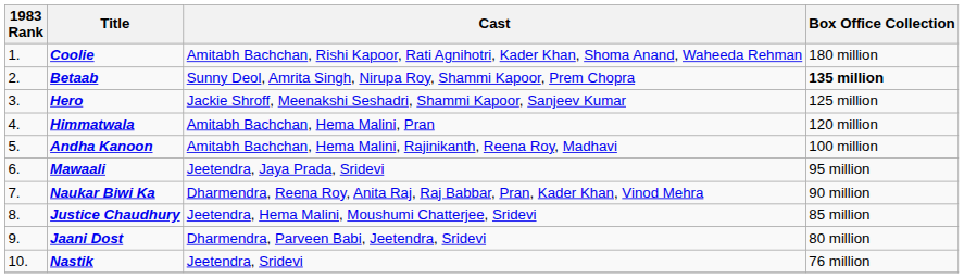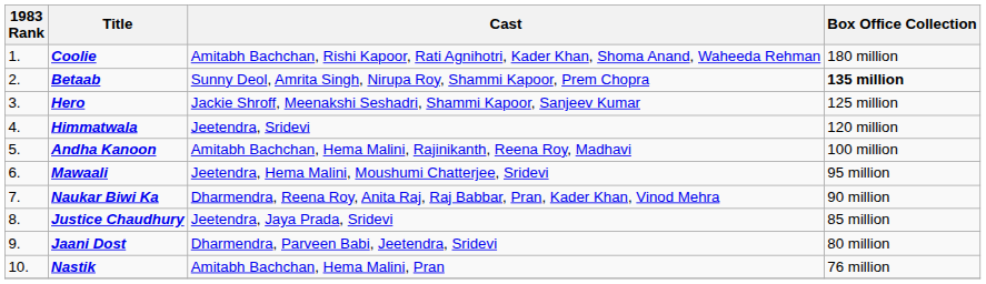Himmatwala | Cast: Amitabh Bachchan, Hema Malini, Pran -> Jeetendra, Sridevi
Mawaali | Cast: Jeetendra, Jaya Prada, Sridevi -> Jeetendra, Hema Malini, Moushumi Chatterjee, Sridevi
Justice Chaudhury | Cast: Jeetendra, Hema Malini, Moushumi Chatterjee, Sridevi -> Jeetendra, Jaya Prada, Sridevi
Nastik | Cast: Jeetendra, Sridevi -> Amitabh Bachchan, Hema Malini, Pran
